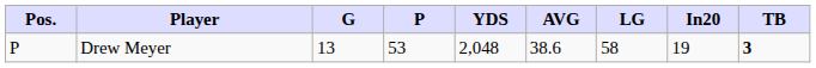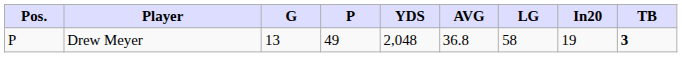Drew Meyer | P: 53 -> 49
Drew Meyer | AVG: 38.6 -> 36.8
